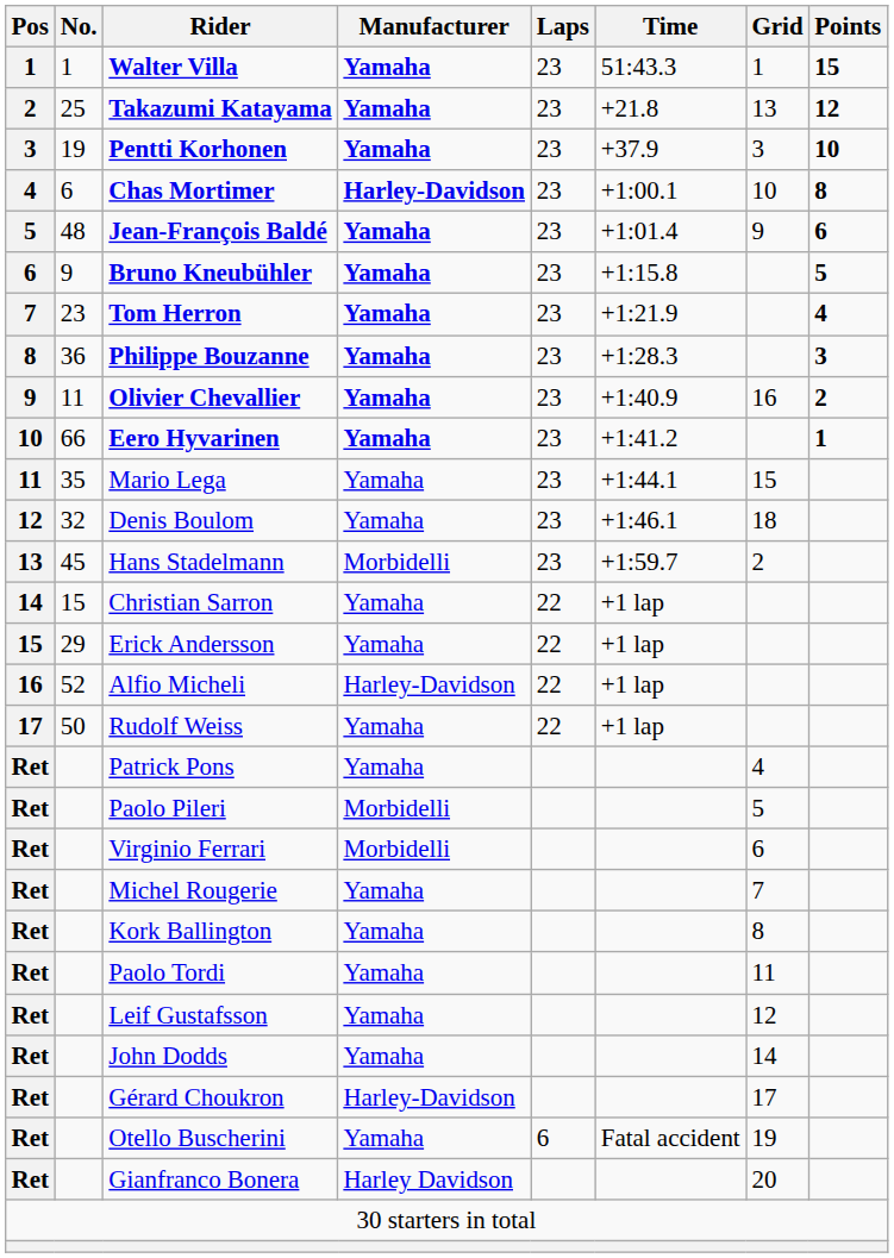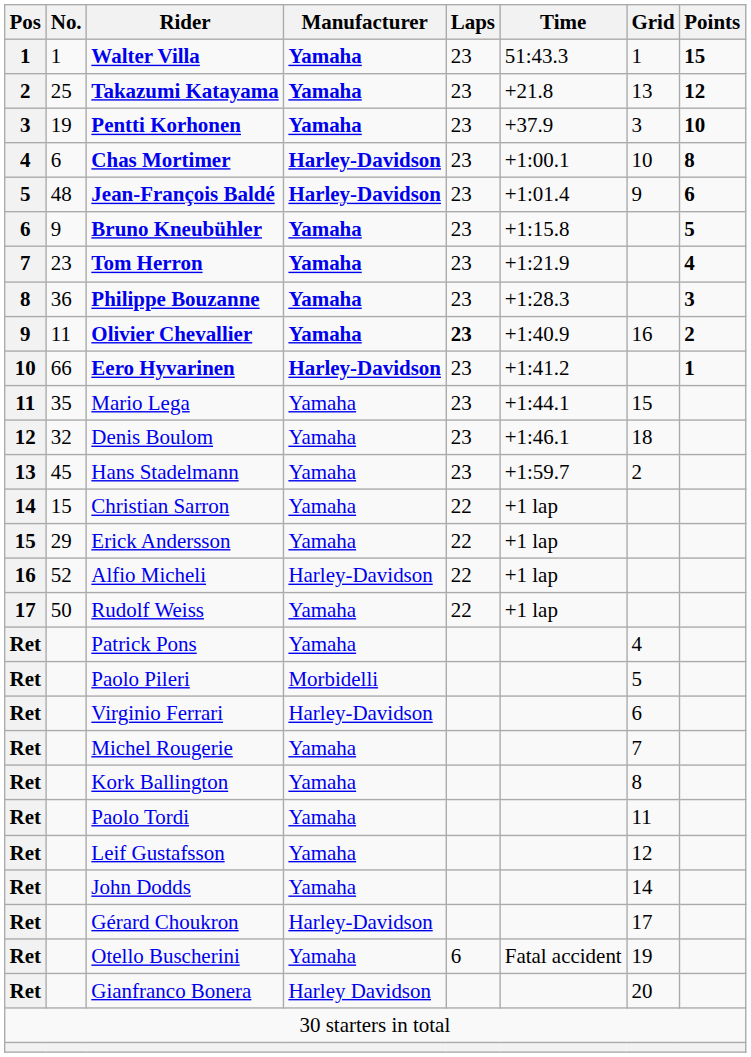Jean-François Baldé | Manufacturer: Yamaha -> Harley-Davidson
Olivier Chevallier | Laps: normal -> bold
Eero Hyvarinen | Manufacturer: Yamaha -> Harley-Davidson
Hans Stadelmann | Manufacturer: Morbidelli -> Yamaha
Virginio Ferrari | Manufacturer: Morbidelli -> Harley-Davidson
